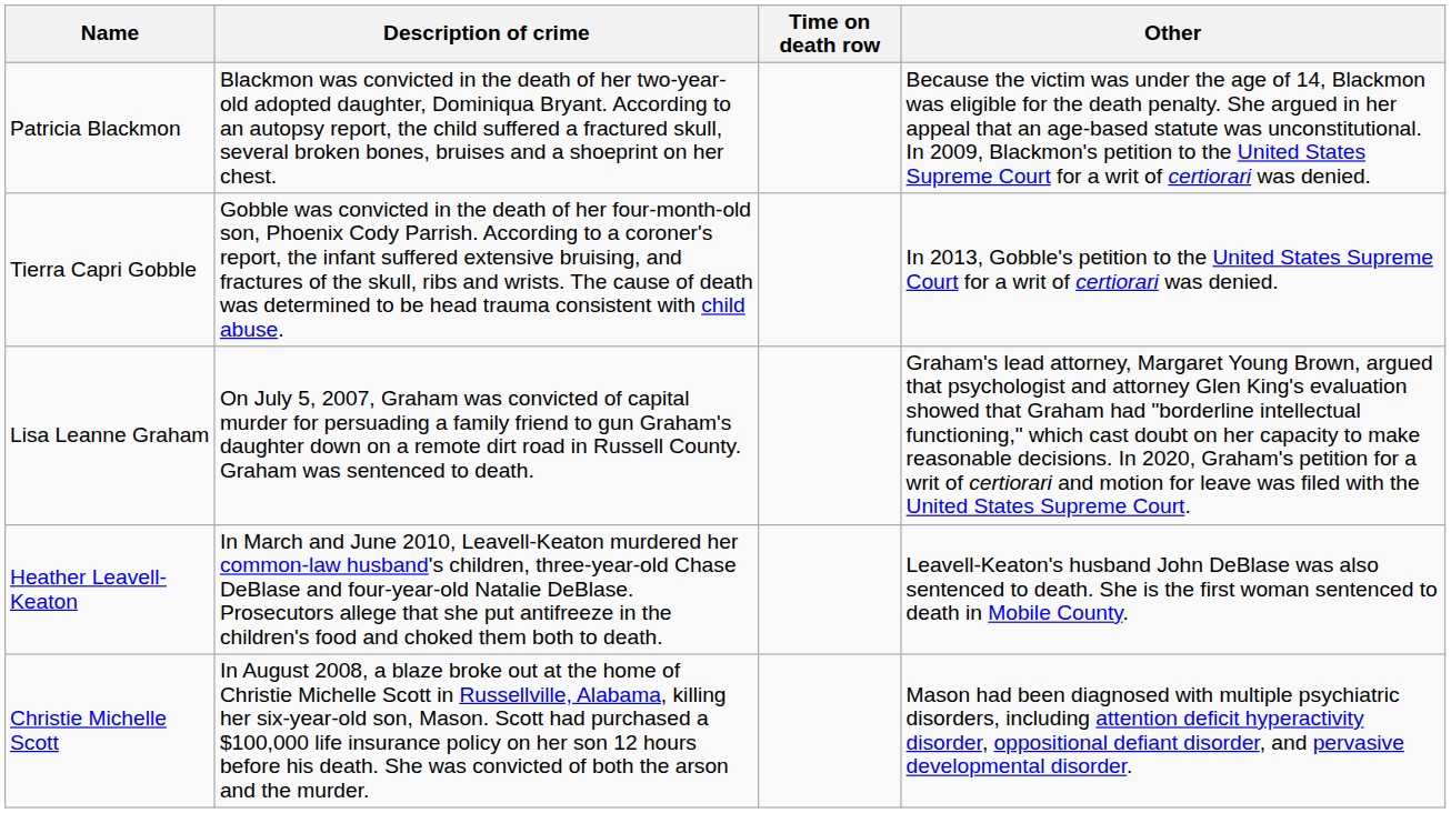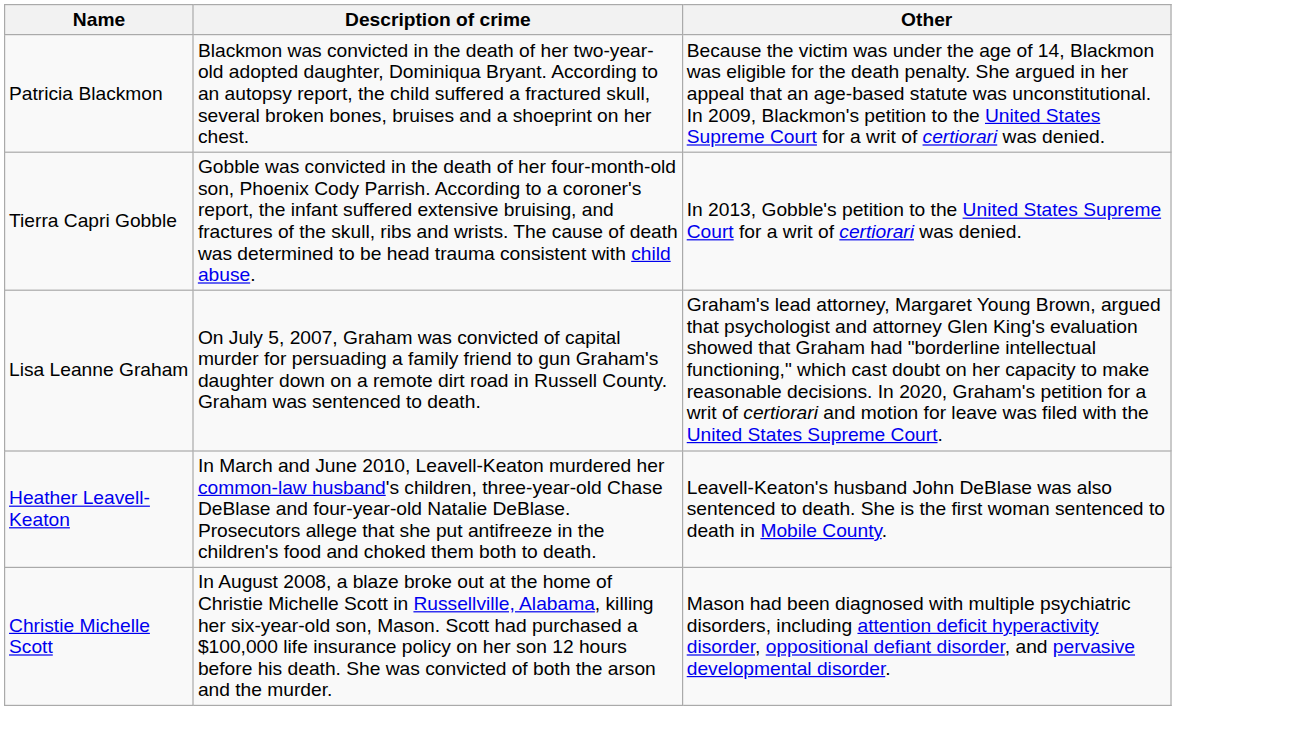- column: Time on death row
